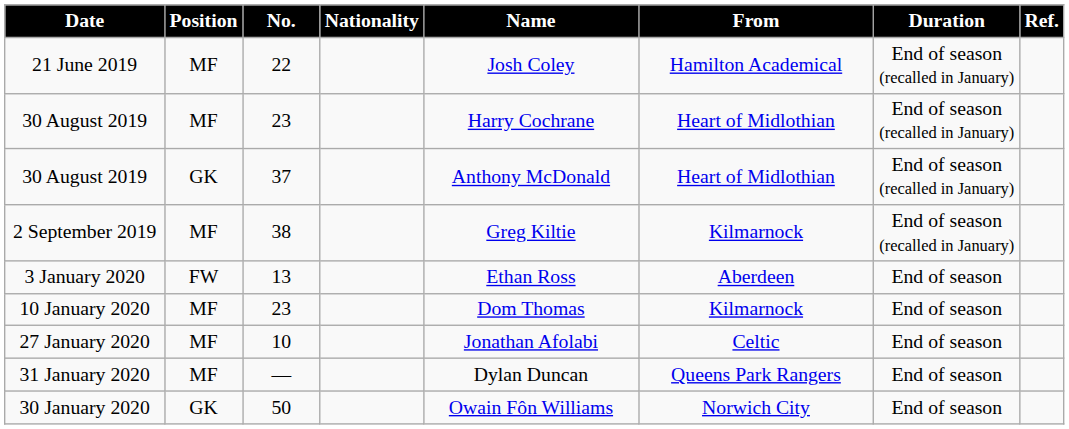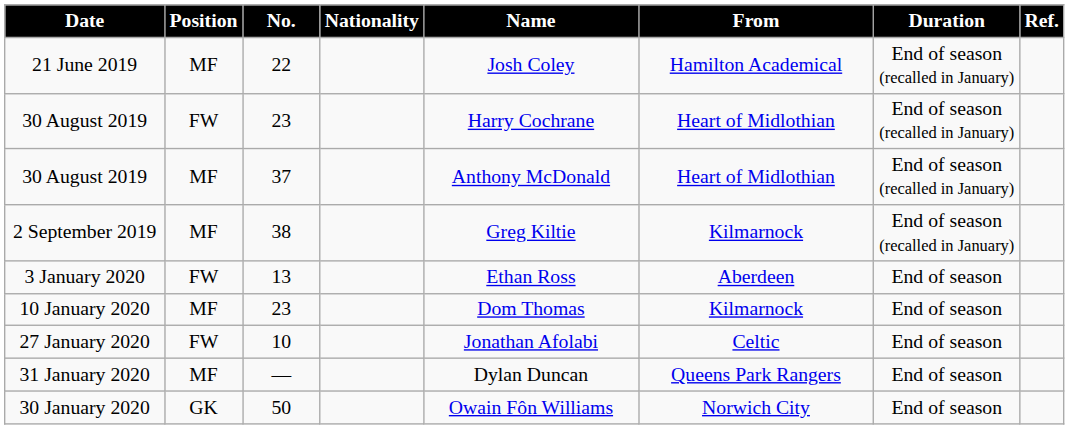30 August 2019 / 23 | Position: MF -> FW
30 August 2019 / 37 | Position: GK -> MF
27 January 2020 | Position: MF -> FW
